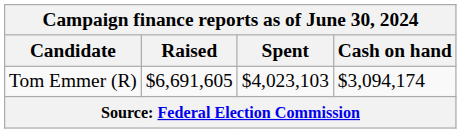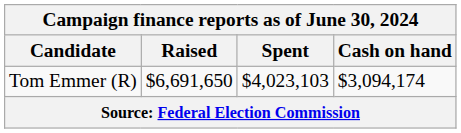Tom Emmer (R) | Raised: $6,691,605 -> $6,691,650
